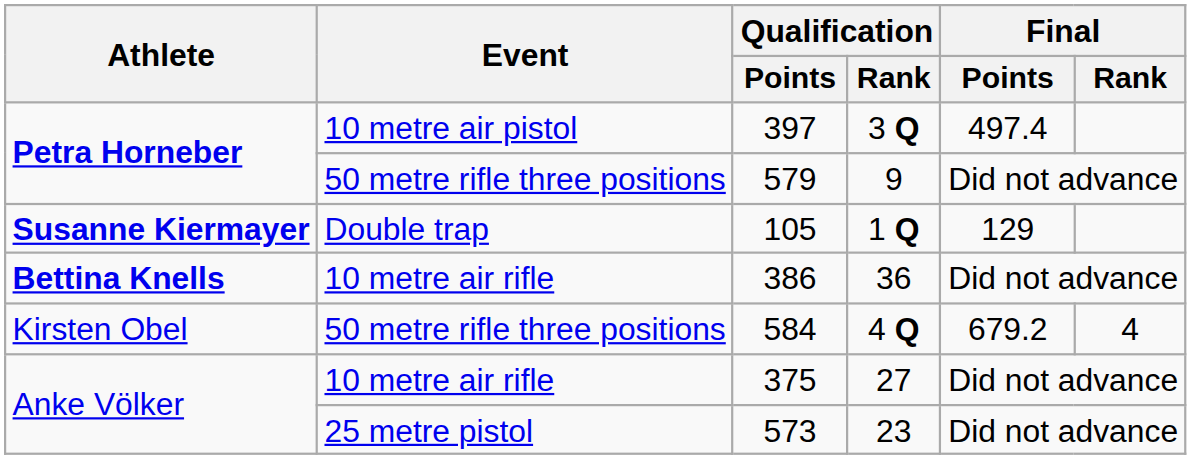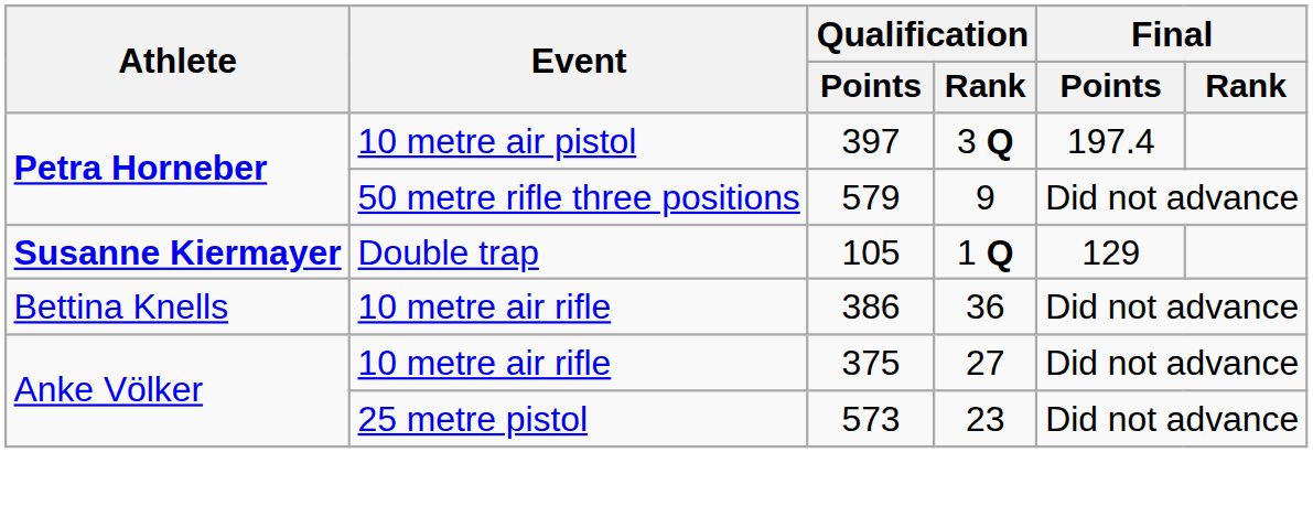397 | Final / Points: 497.4 -> 197.4
386 | Athlete: bold -> normal
- row: Kirsten Obel | 50 metre rifle three positions | 584 | 4 Q | 679.2 | 4
